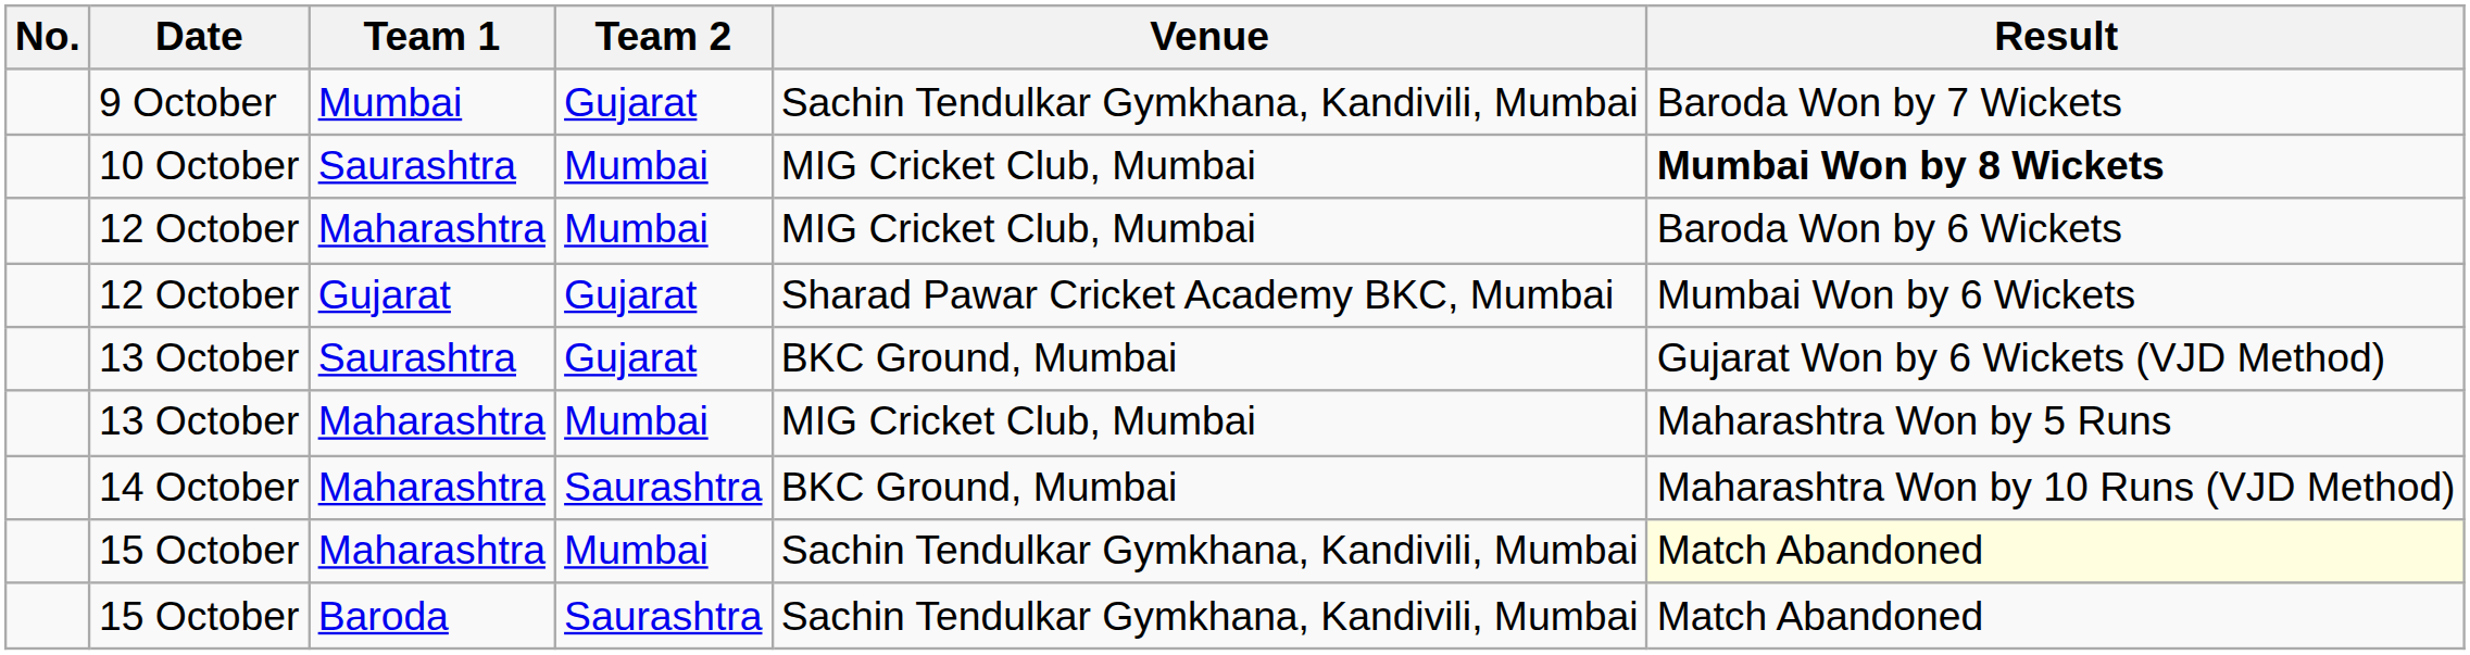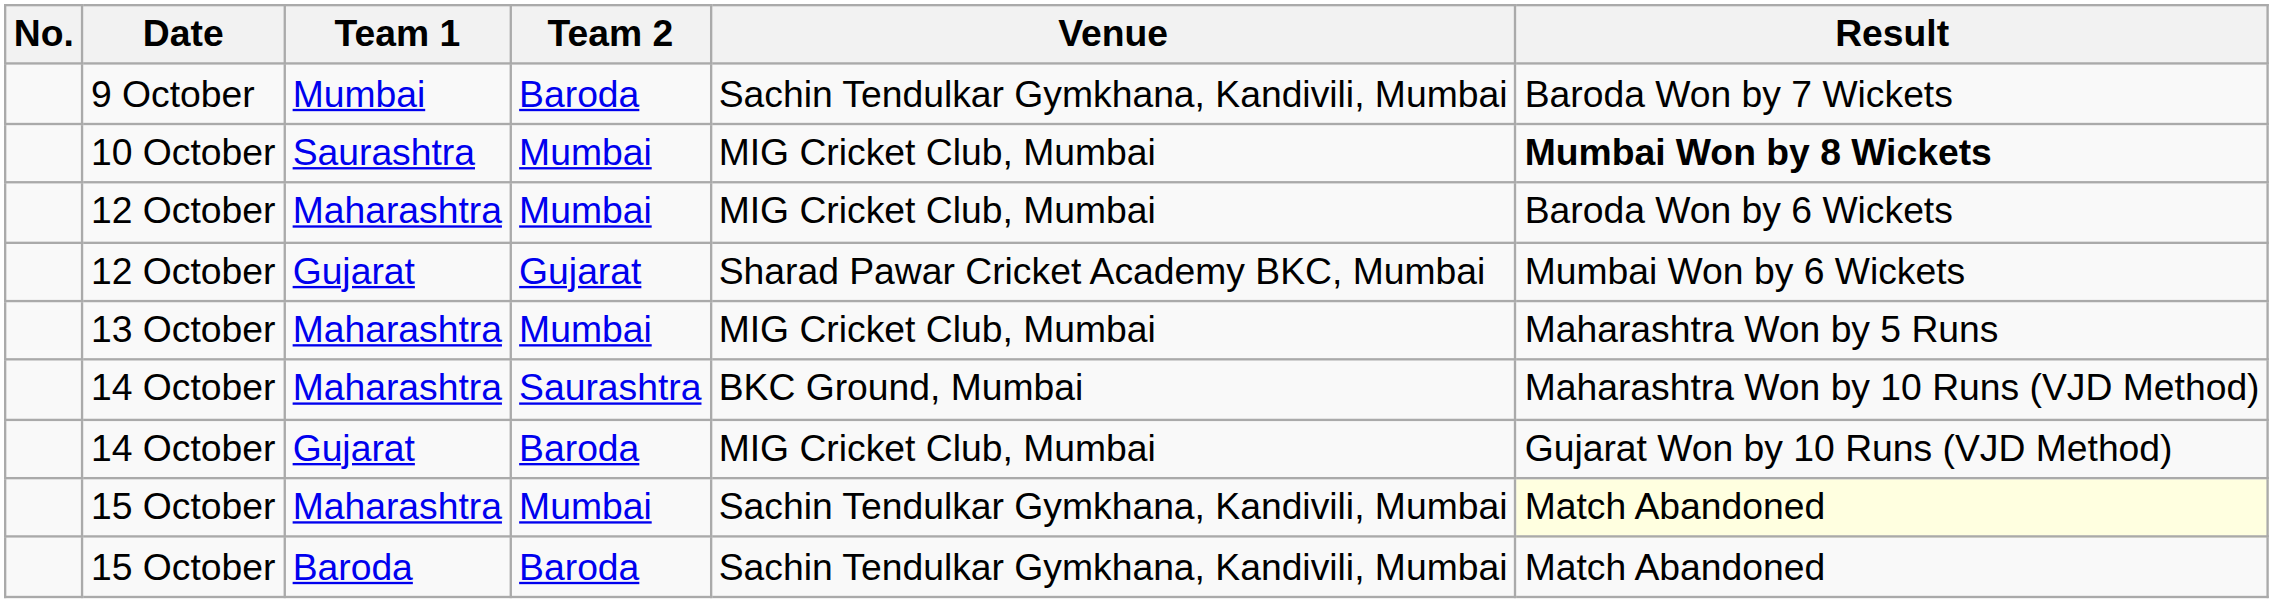9 October | Team 2: Gujarat -> Baroda
- row: 13 October | Saurashtra | Gujarat | BKC Ground, Mumbai | Gujarat Won by 6 Wickets (VJD Method)
+ row: 14 October | Gujarat | Baroda | MIG Cricket Club, Mumbai | Gujarat Won by 10 Runs (VJD Method)
15 October / Baroda | Team 2: Saurashtra -> Baroda
